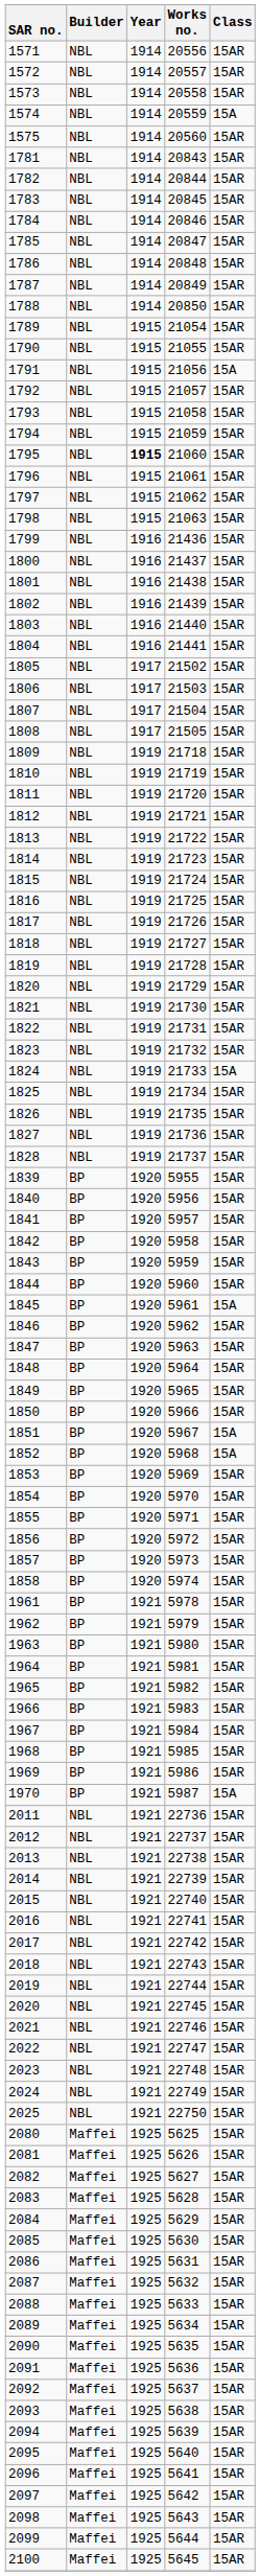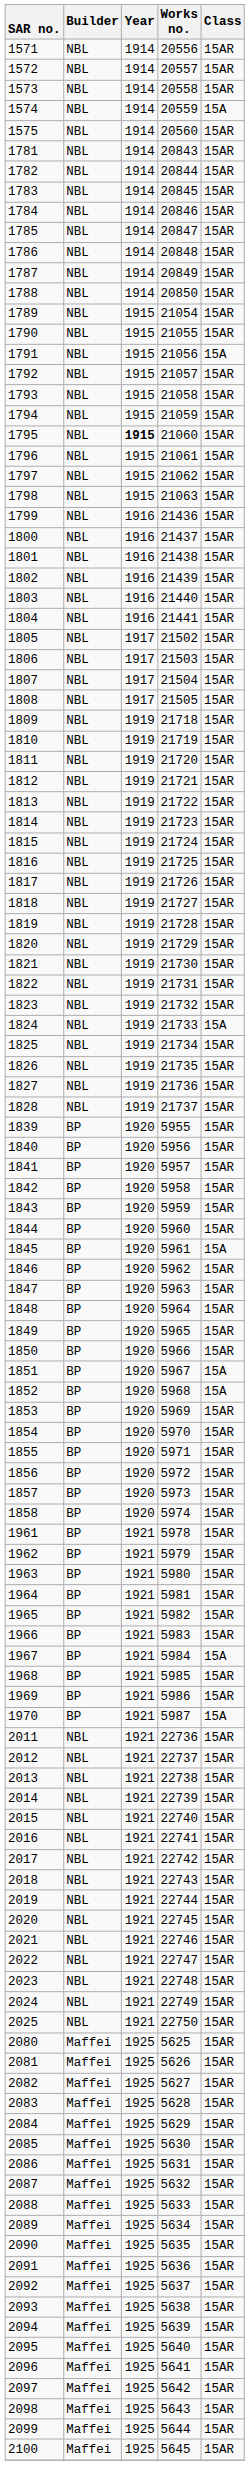1967 | Class: 15AR -> 15A
